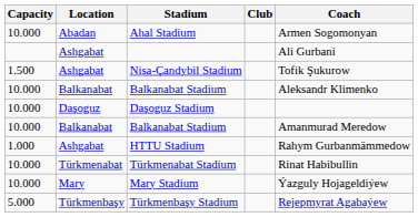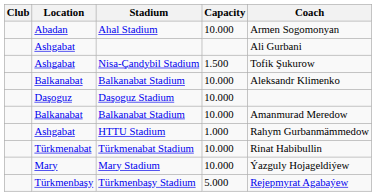columns swapped: Club <-> Capacity
